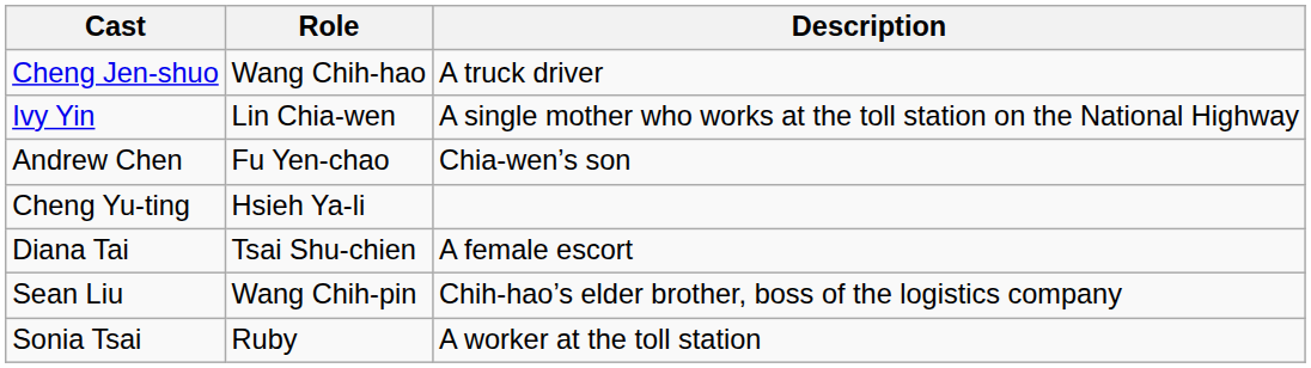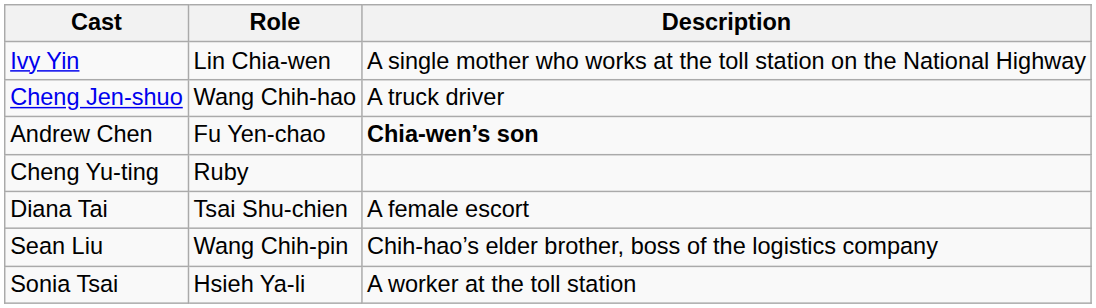rows swapped: Ivy Yin <-> Cheng Jen-shuo
Andrew Chen | Description: normal -> bold
Cheng Yu-ting | Role: Hsieh Ya-li -> Ruby
Sonia Tsai | Role: Ruby -> Hsieh Ya-li
